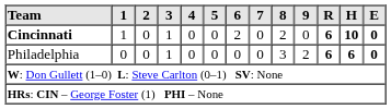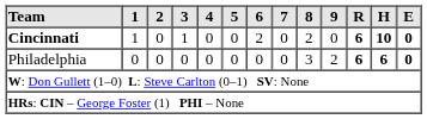Philadelphia | 3: 1 -> 0
